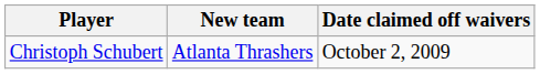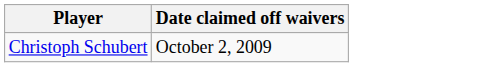- column: New team | Atlanta Thrashers
